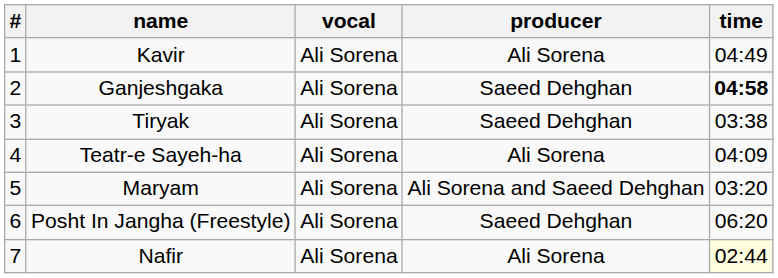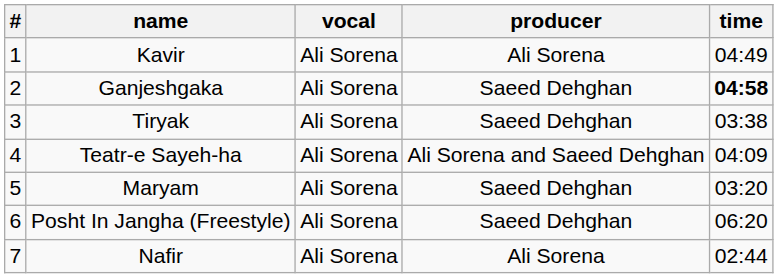Teatr-e Sayeh-ha | producer: Ali Sorena -> Ali Sorena and Saeed Dehghan
Maryam | producer: Ali Sorena and Saeed Dehghan -> Saeed Dehghan
Nafir | time: lightyellow background -> no background
